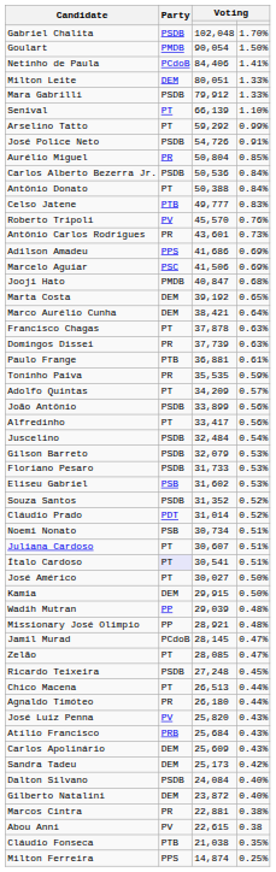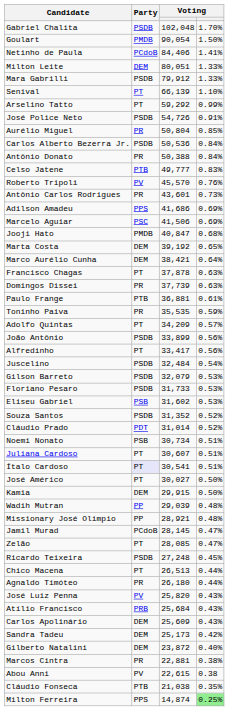Antônio Donato | Party: PT -> PR
- row: Dalton Silvano | PSDB | 24,084 | 0.40%
Milton Ferreira | column 4: no background -> lightgreen background
